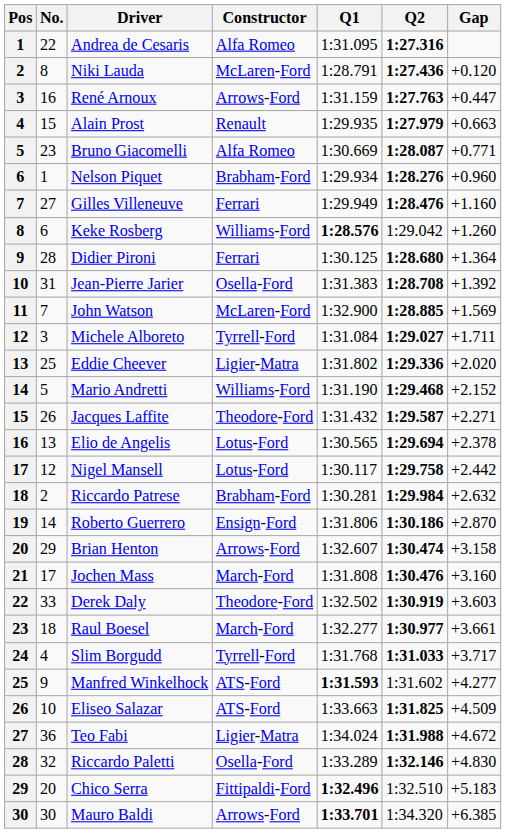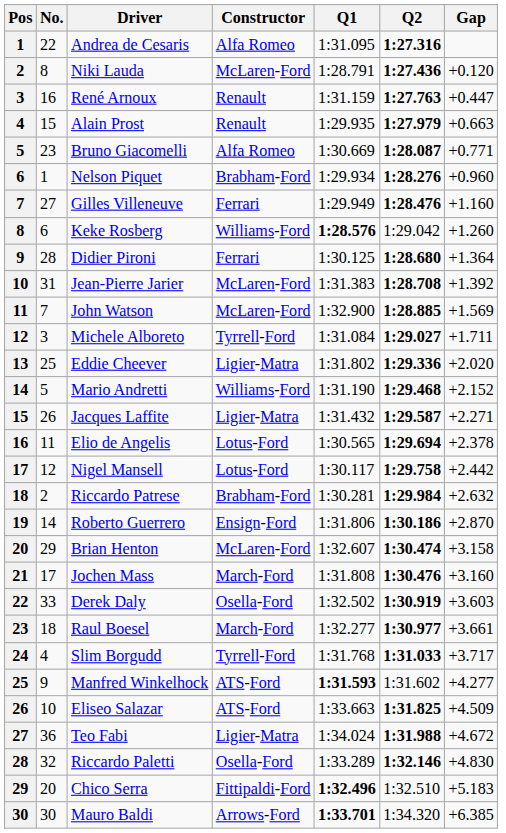René Arnoux | Constructor: Arrows-Ford -> Renault
Jean-Pierre Jarier | Constructor: Osella-Ford -> McLaren-Ford
Jacques Laffite | Constructor: Theodore-Ford -> Ligier-Matra
Elio de Angelis | No.: 13 -> 11
Brian Henton | Constructor: Arrows-Ford -> McLaren-Ford
Derek Daly | Constructor: Theodore-Ford -> Osella-Ford
